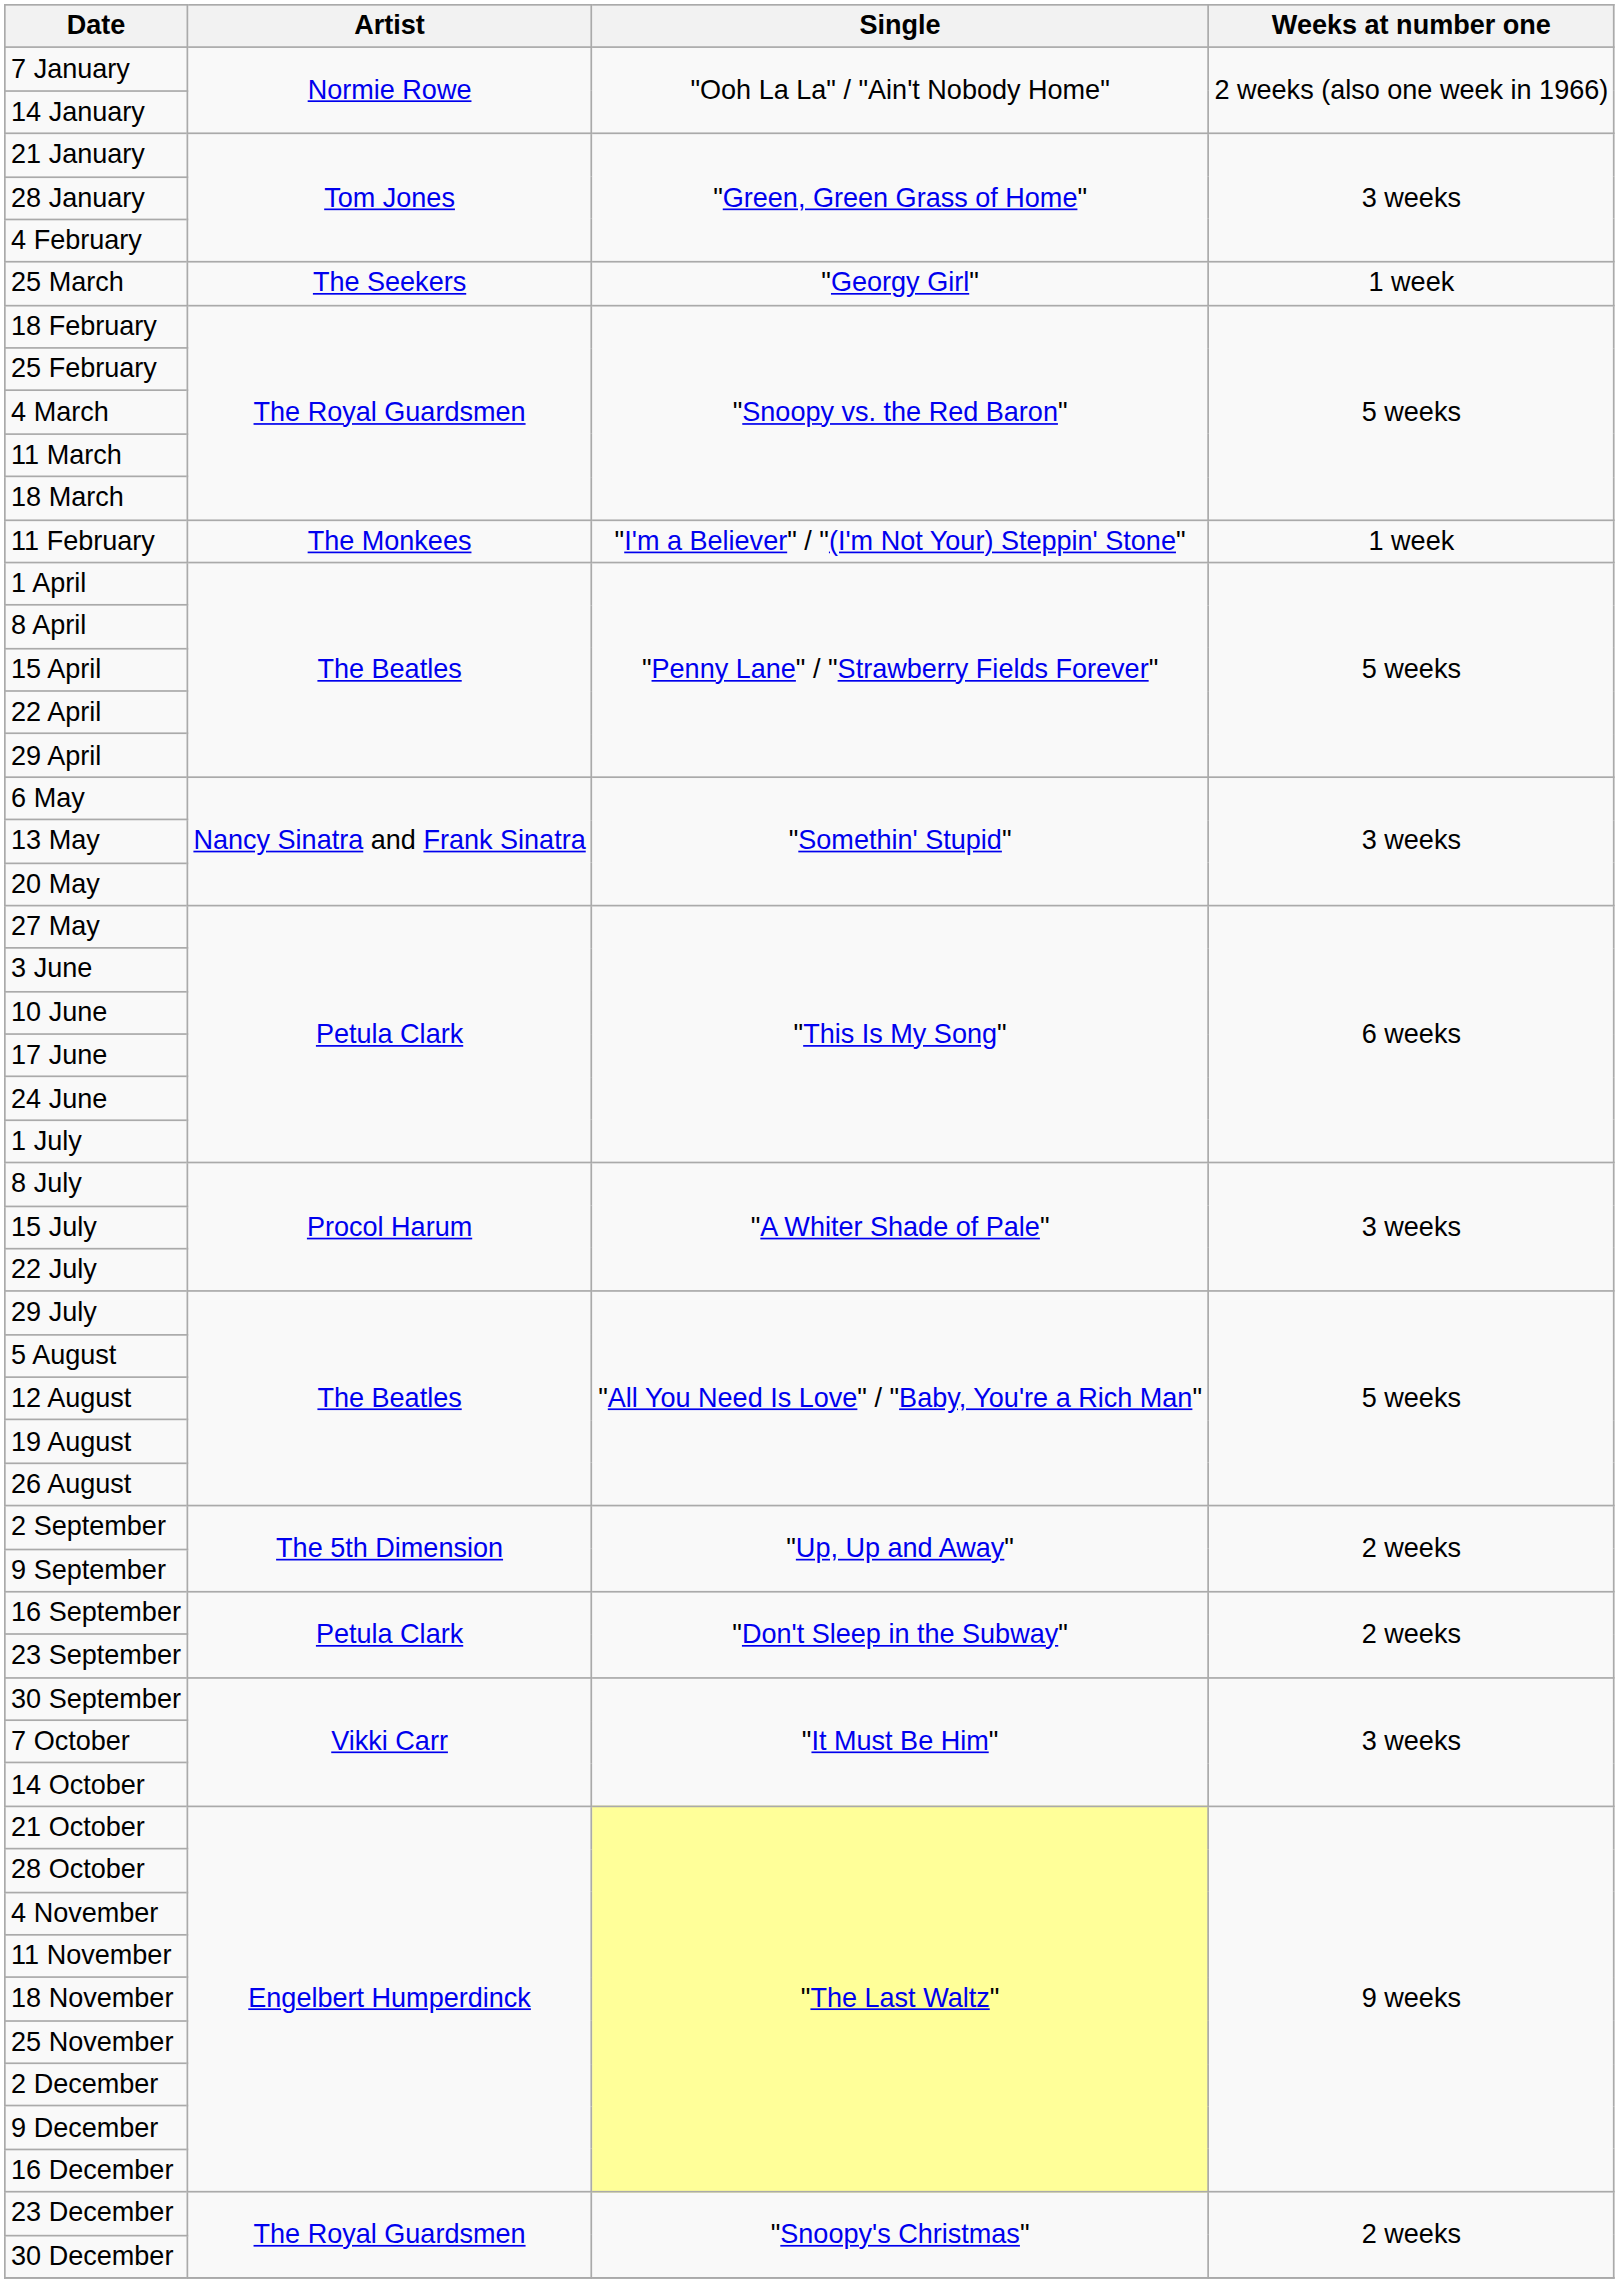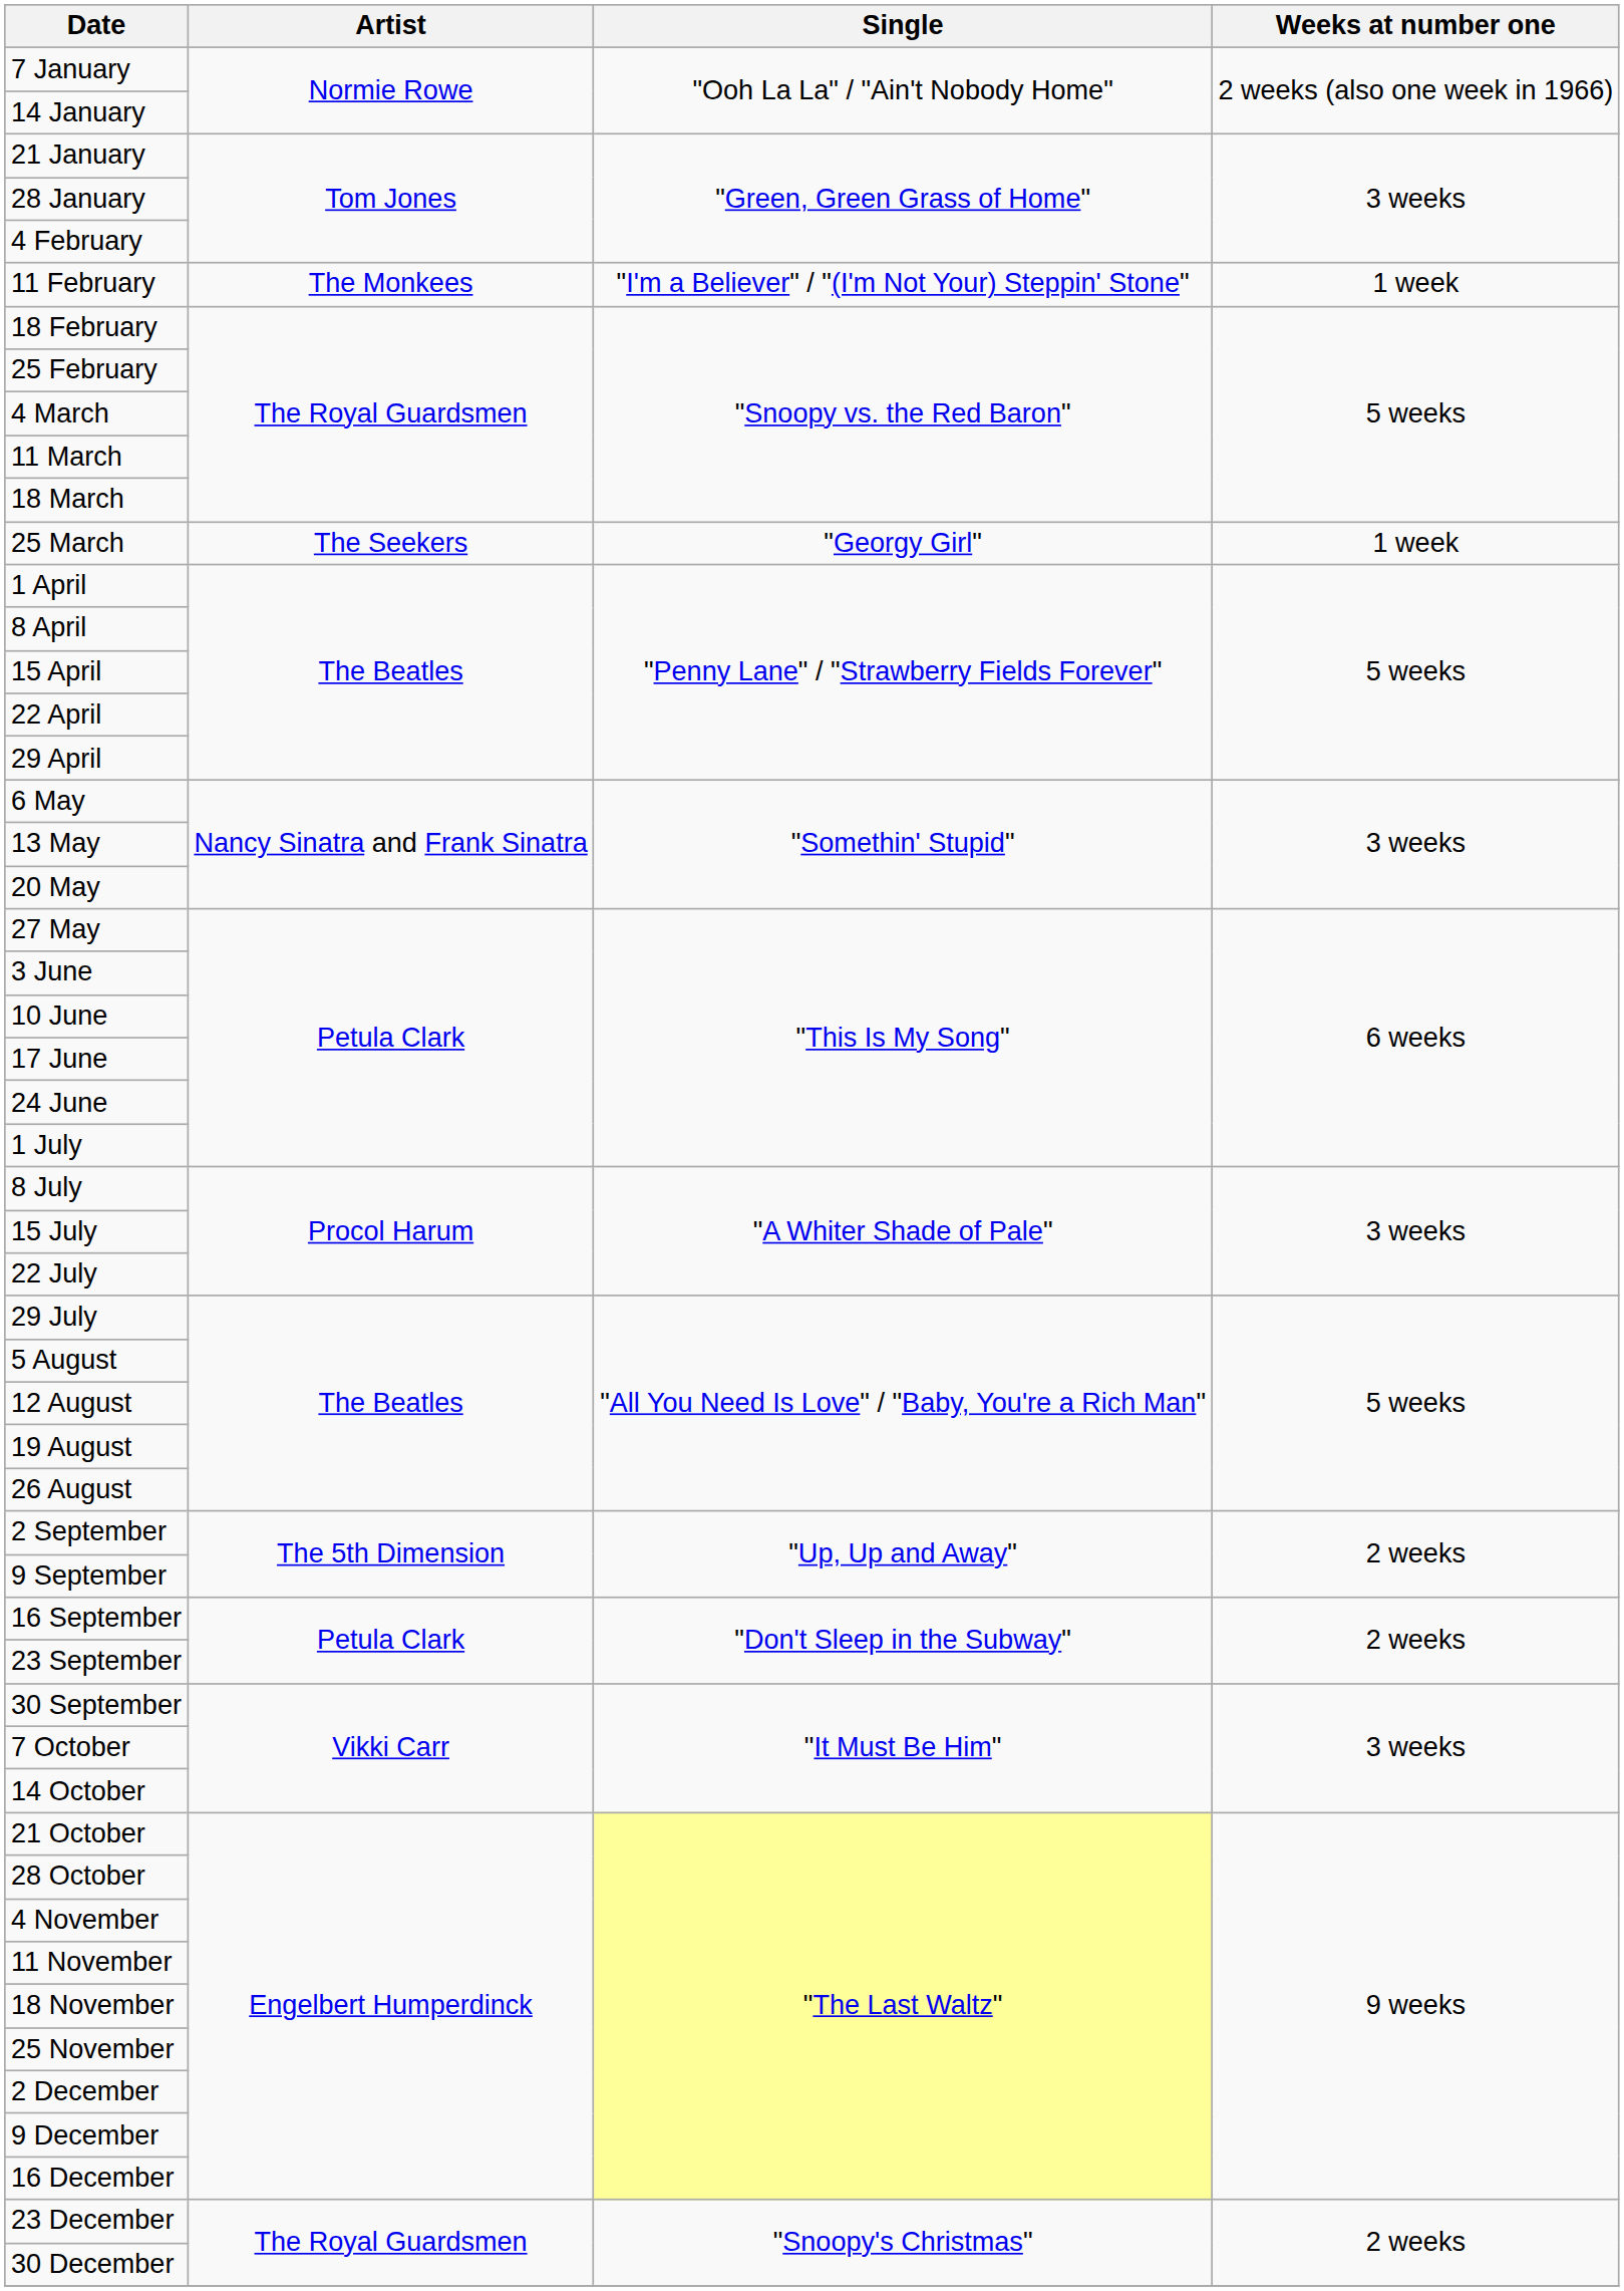rows swapped: 11 February <-> 25 March
